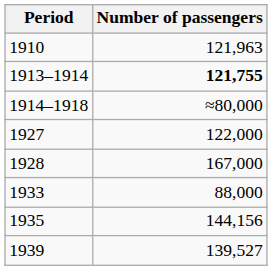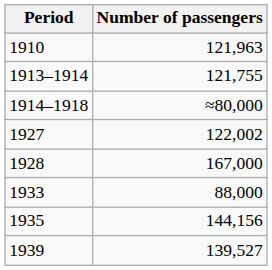1913–1914 | Number of passengers: bold -> normal
1927 | Number of passengers: 122,000 -> 122,002
